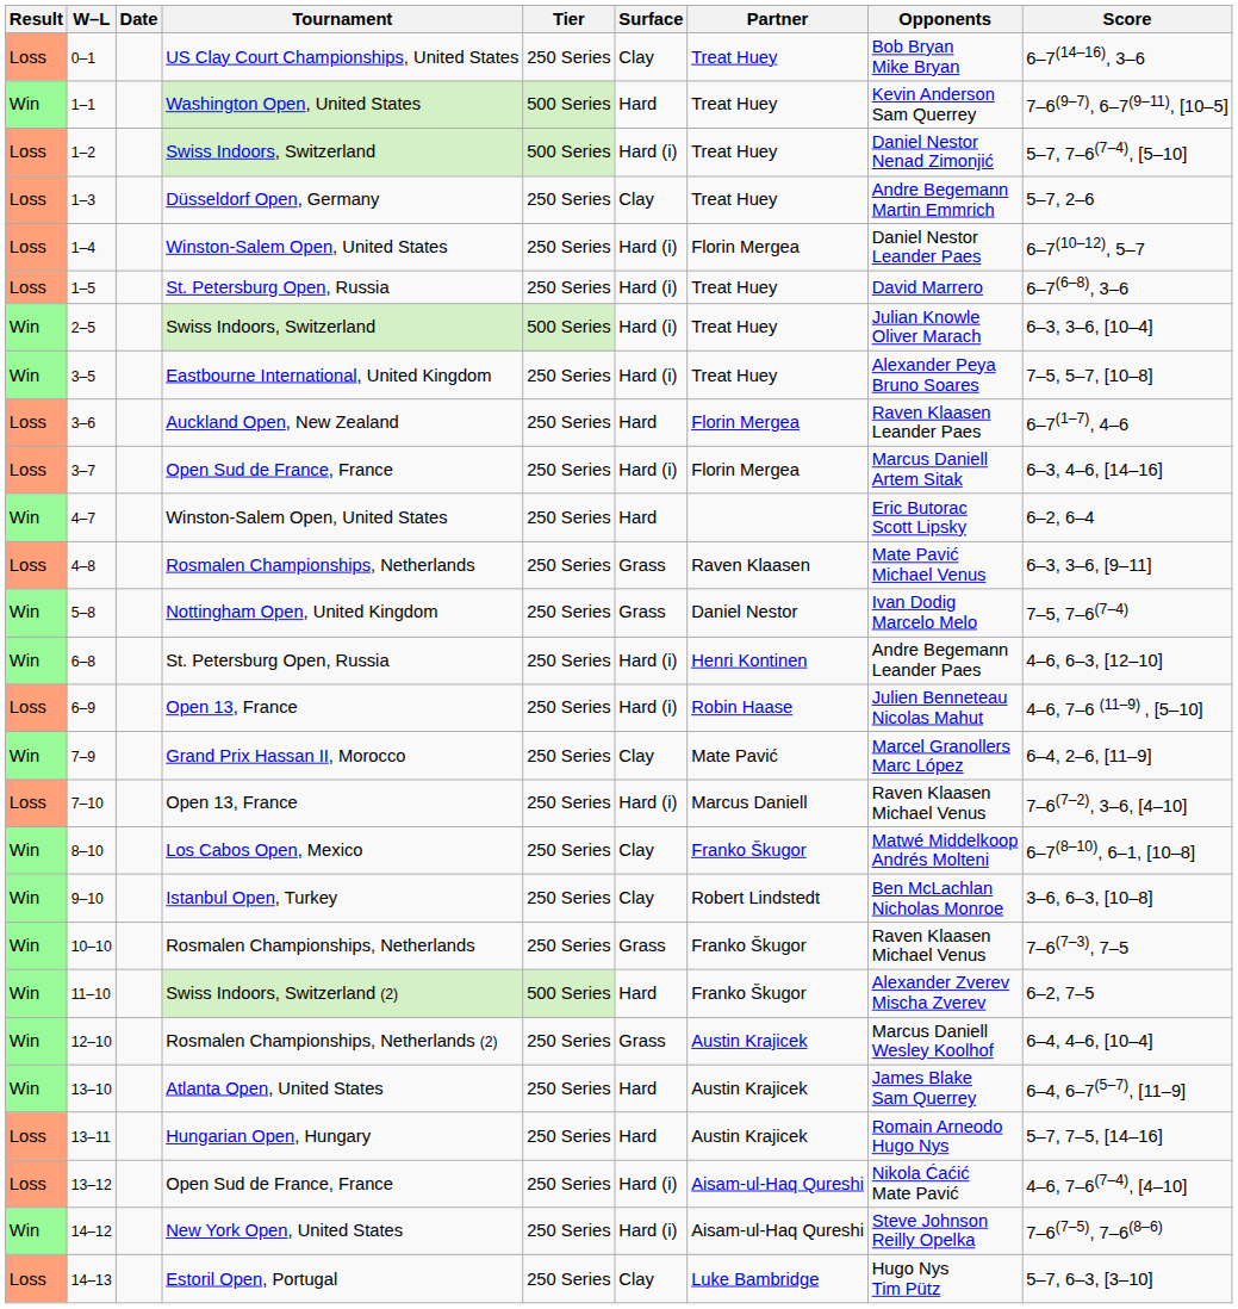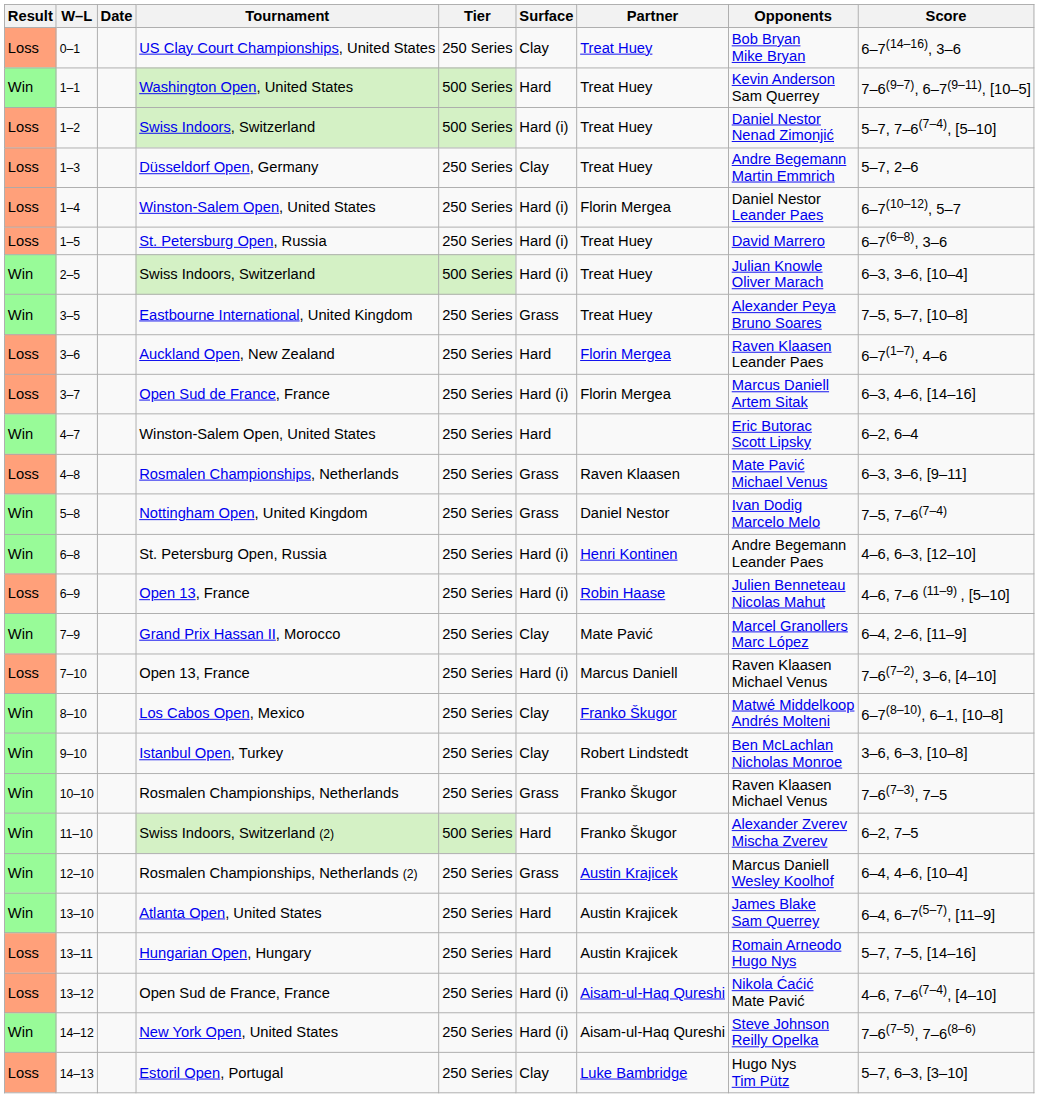3–5 | Surface: Hard (i) -> Grass
